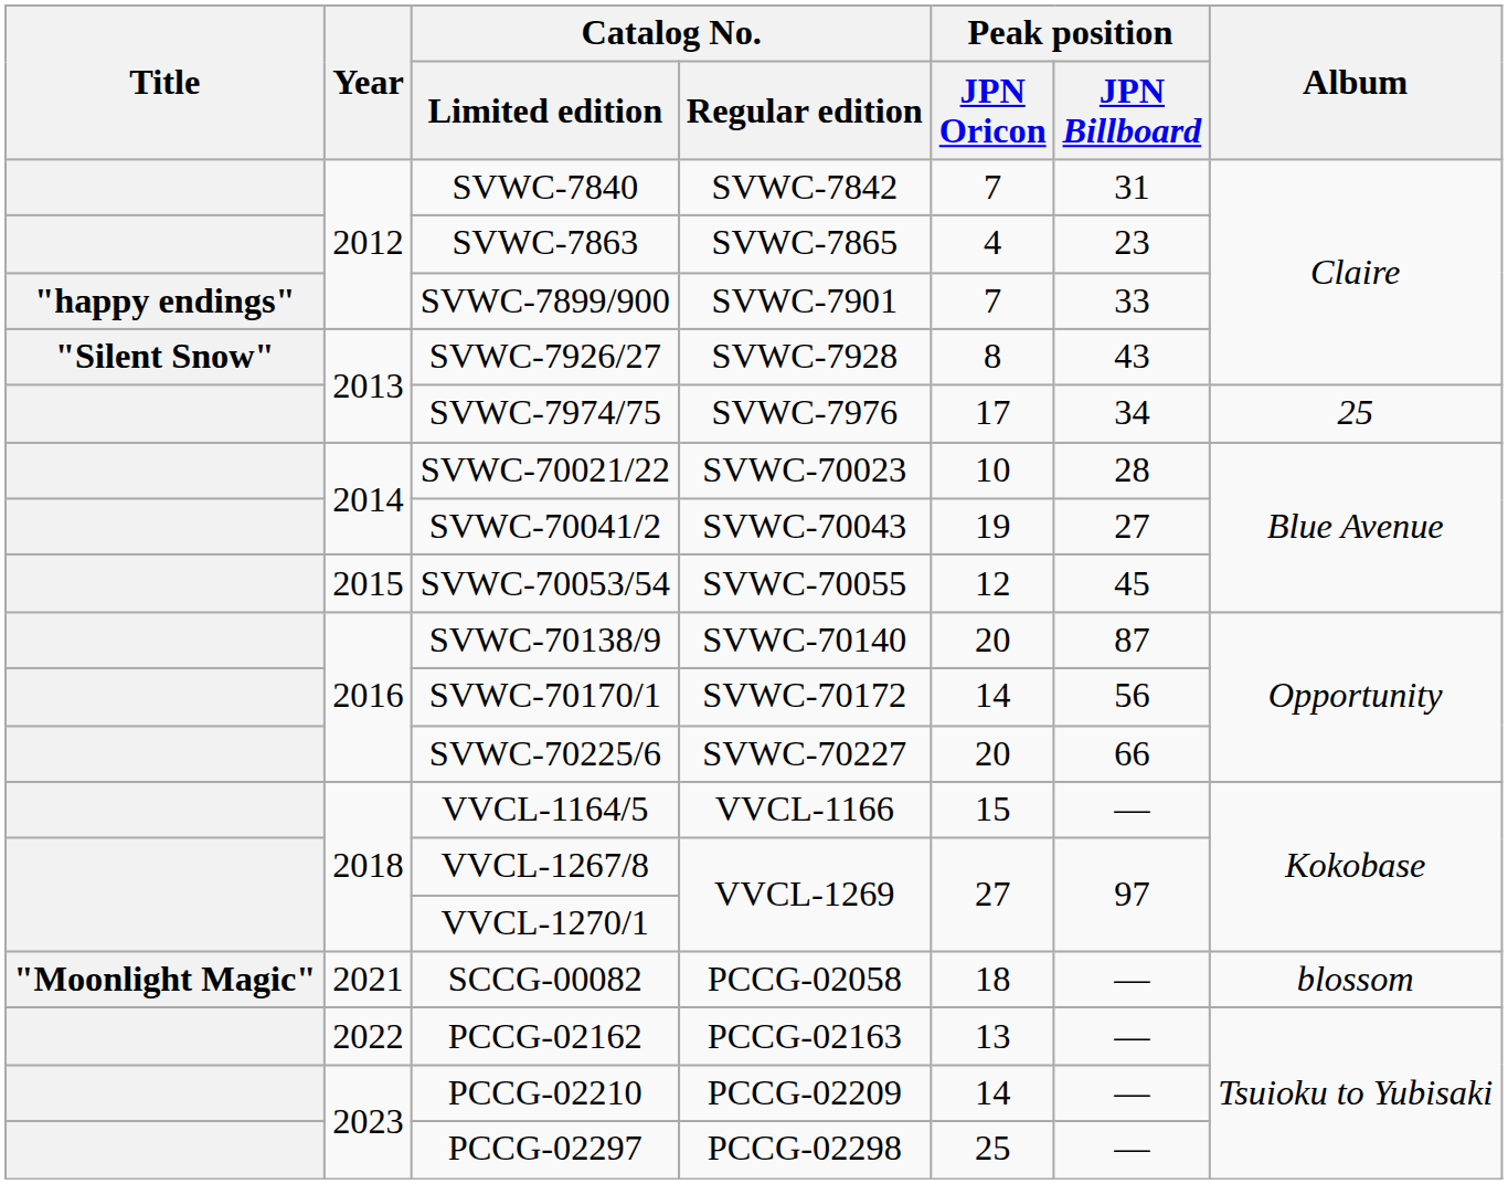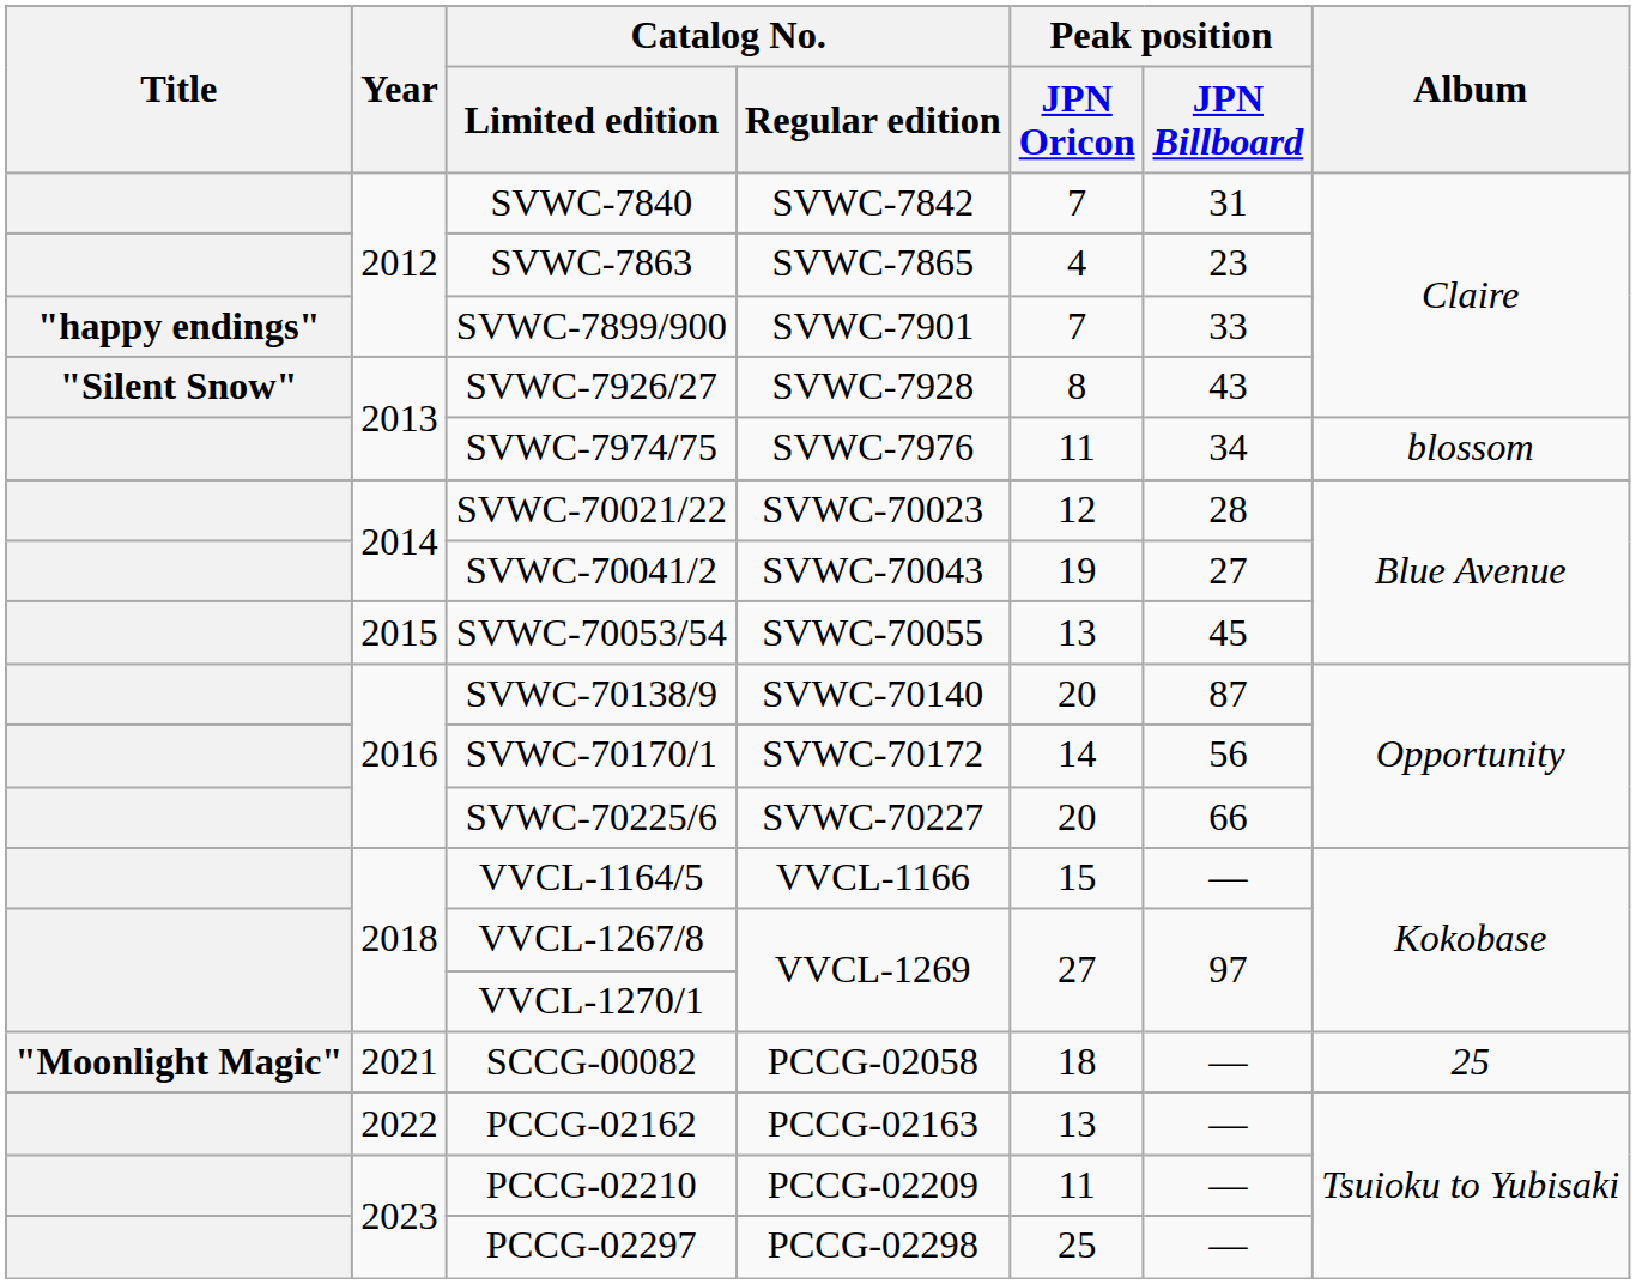SVWC-7974/75 | Peak position / JPN Oricon: 17 -> 11
SVWC-7974/75 | Album: 25 -> blossom
SVWC-70021/22 | Peak position / JPN Oricon: 10 -> 12
SVWC-70053/54 | Peak position / JPN Oricon: 12 -> 13
SCCG-00082 | Album: blossom -> 25
PCCG-02210 | Peak position / JPN Oricon: 14 -> 11
